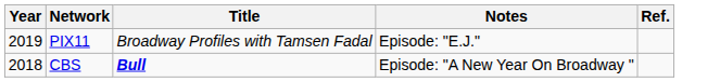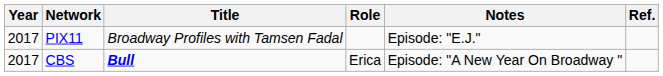+ column: Role | Erica
PIX11 | Year: 2019 -> 2017
CBS | Year: 2018 -> 2017
